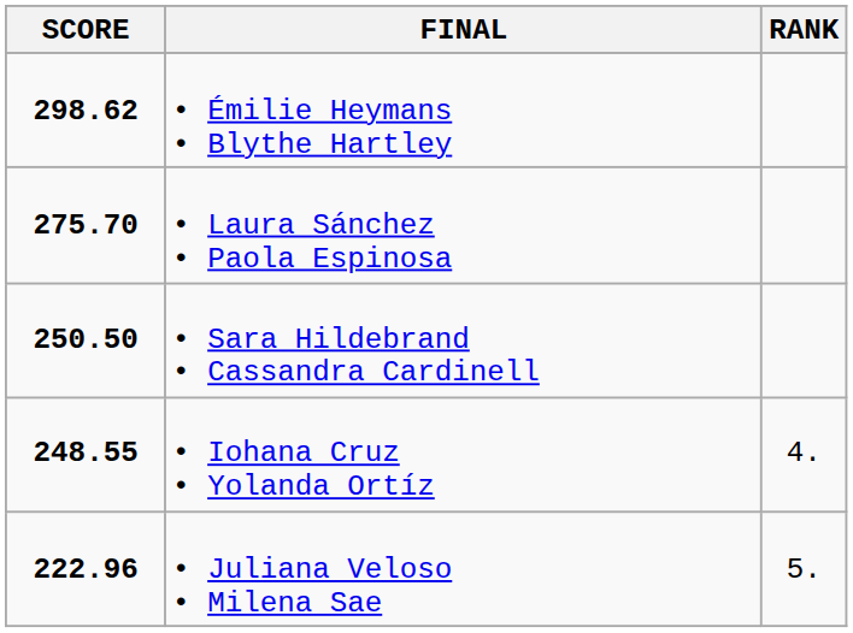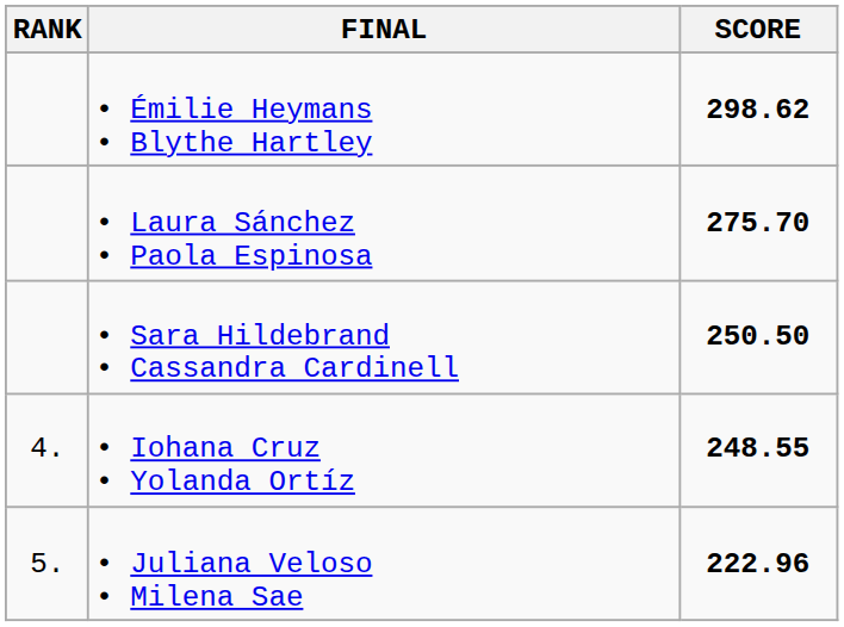columns swapped: RANK <-> SCORE
